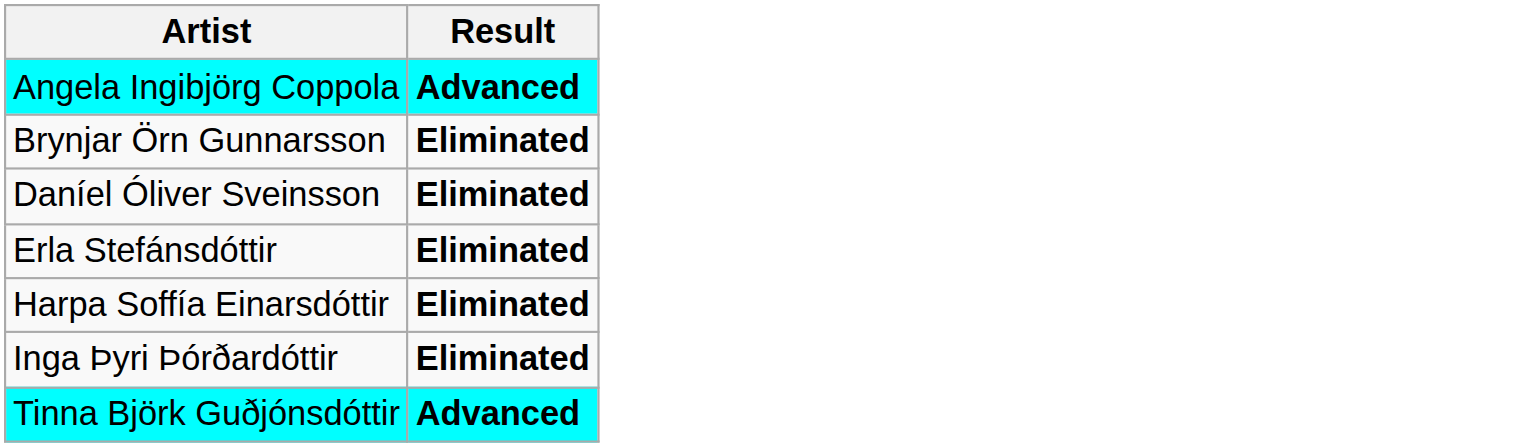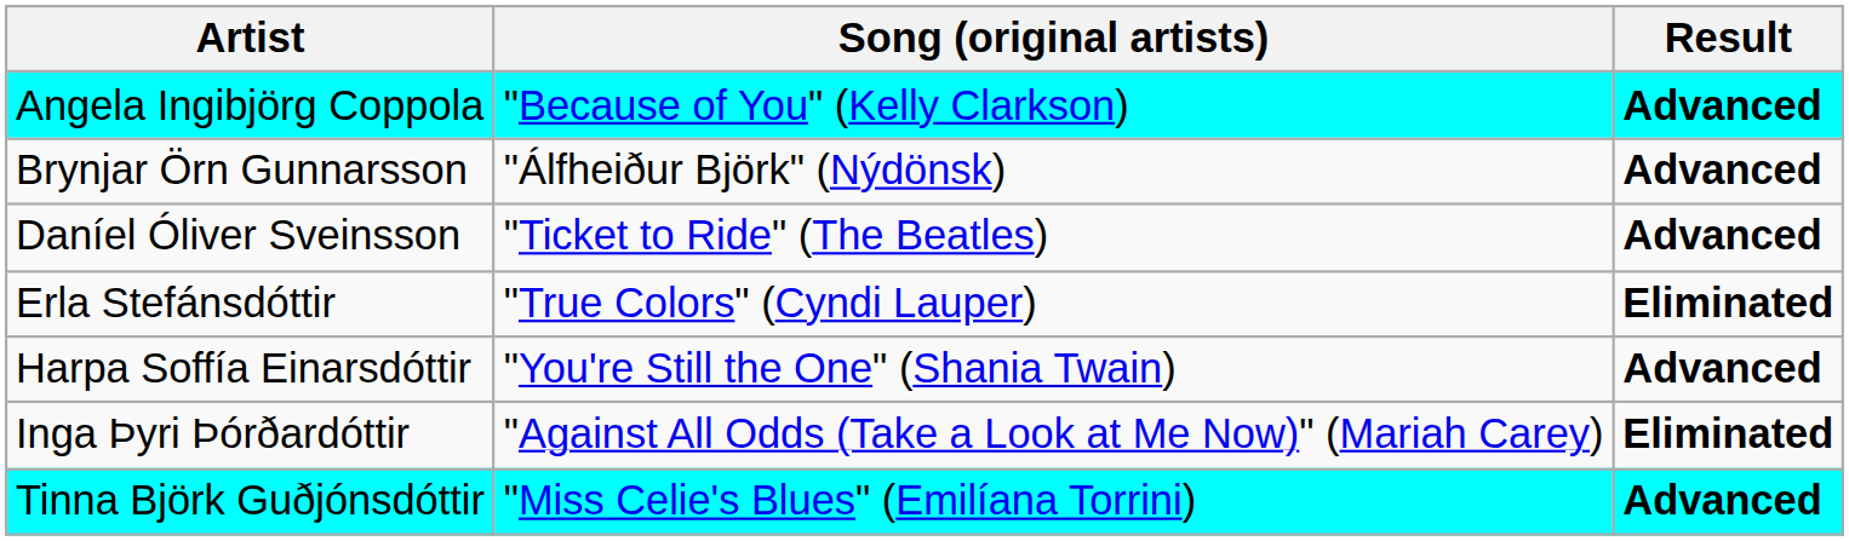+ column: Song (original artists) | "Because of You" (Kelly Clarkson) | "Álfheiður Björk" (Nýdönsk) | "Ticket to Ride" (The Beatles) | "True Colors" (Cyndi Lauper) | "You're Still the One" (Shania Twain) | "Against All Odds (Take a Look at Me Now)" (Mariah Carey) | "Miss Celie's Blues" (Emilíana Torrini)
Brynjar Örn Gunnarsson | Result: Eliminated -> Advanced
Daníel Óliver Sveinsson | Result: Eliminated -> Advanced
Harpa Soffía Einarsdóttir | Result: Eliminated -> Advanced
